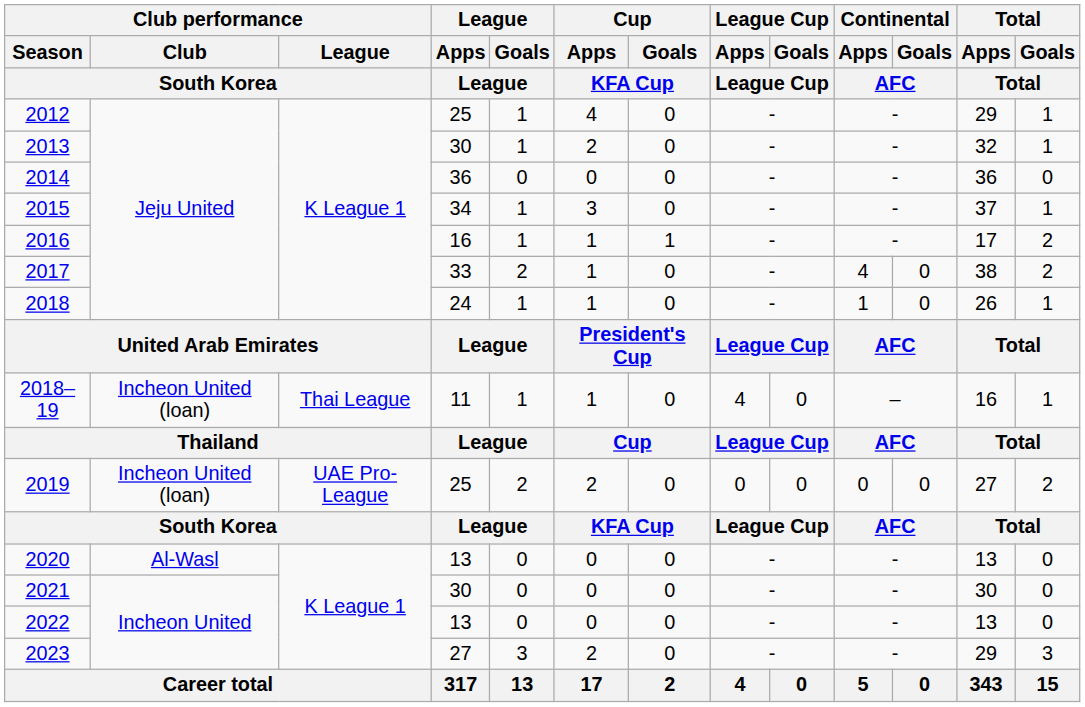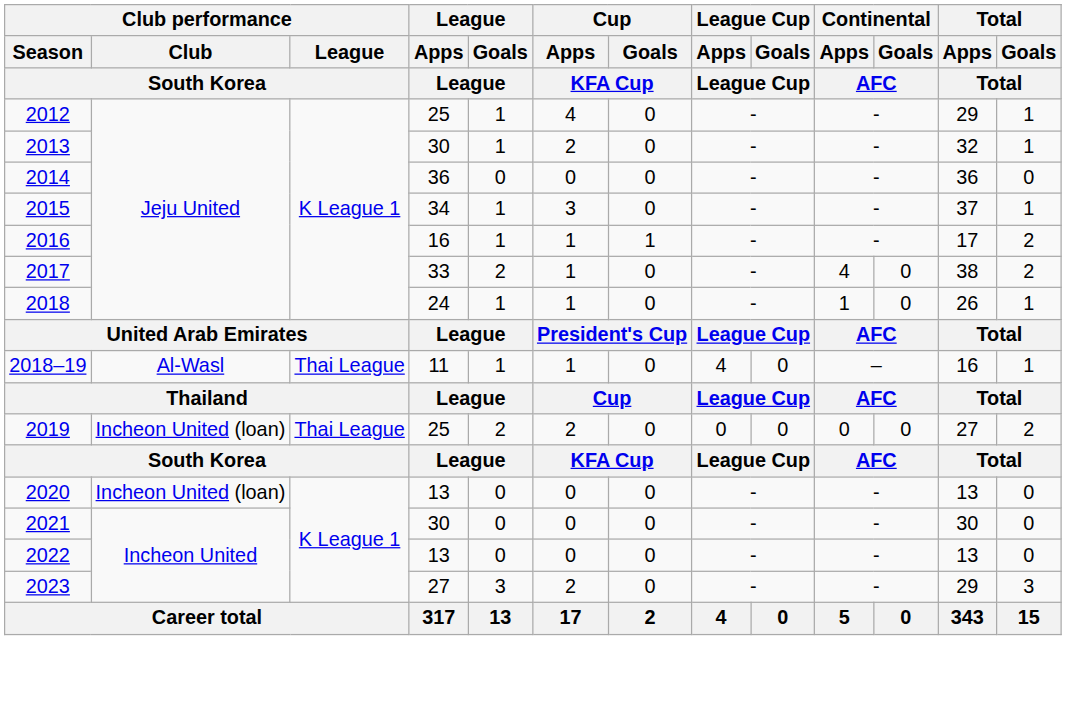2018–19 | Club performance / Club / South Korea: Incheon United (loan) -> Al-Wasl
2019 | Club performance / League / South Korea: UAE Pro-League -> Thai League
2020 | Club performance / Club / South Korea: Al-Wasl -> Incheon United (loan)
